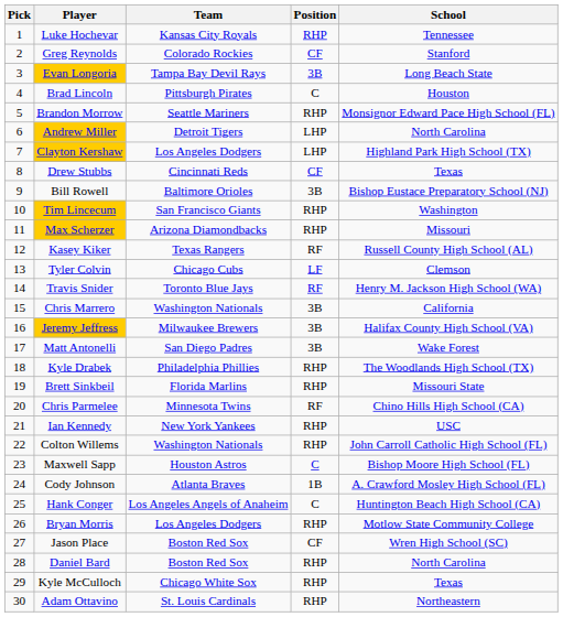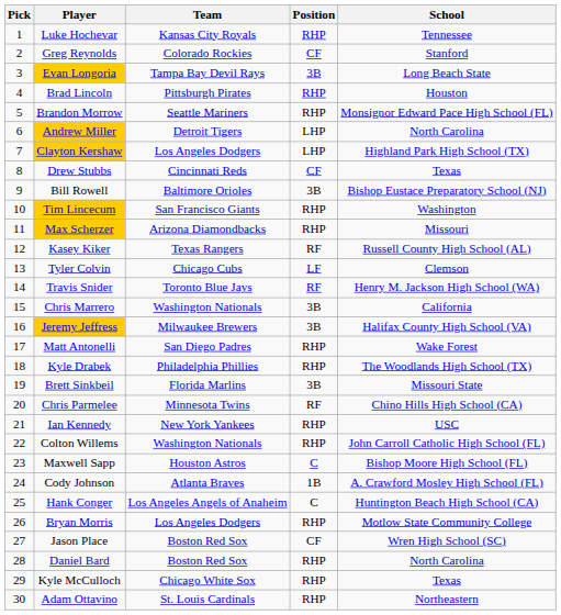Brad Lincoln | Position: C -> RHP
Matt Antonelli | Position: 3B -> RHP
Brett Sinkbeil | Position: RHP -> 3B
